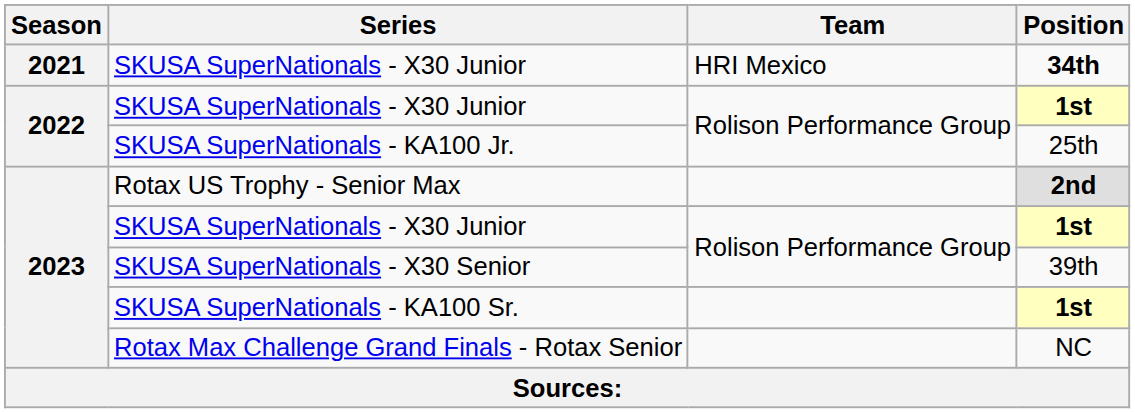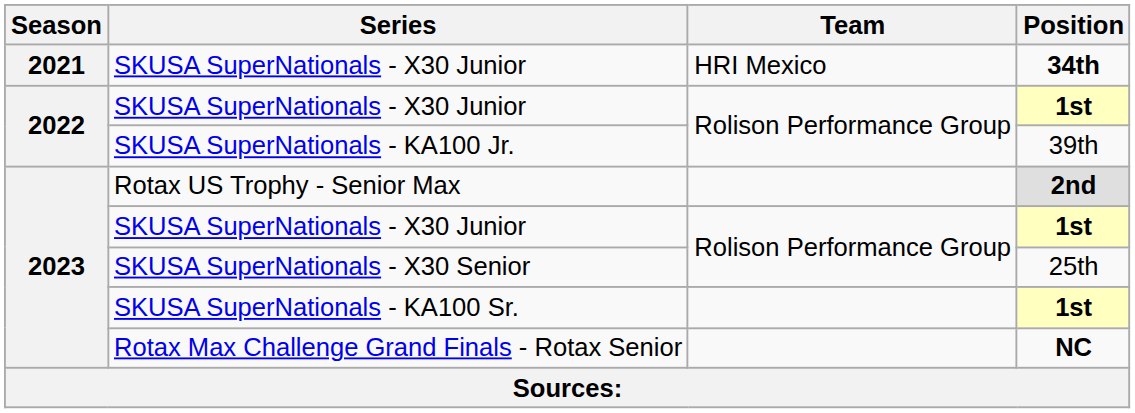SKUSA SuperNationals - KA100 Jr. | Position: 25th -> 39th
SKUSA SuperNationals - X30 Senior | Position: 39th -> 25th
Rotax Max Challenge Grand Finals - Rotax Senior | Position: normal -> bold
